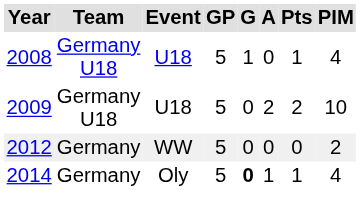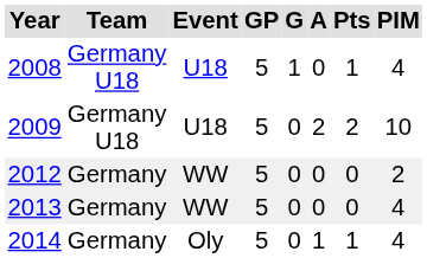+ row: 2013 | Germany | WW | 5 | 0 | 0 | 0 | 4
2014 | G: bold -> normal
